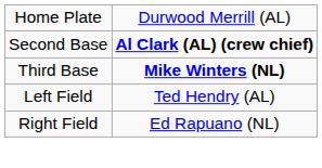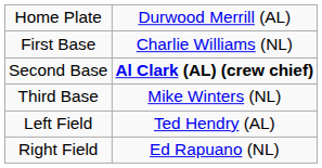+ row: First Base | Charlie Williams (NL)
Third Base | column 2: bold -> normal
